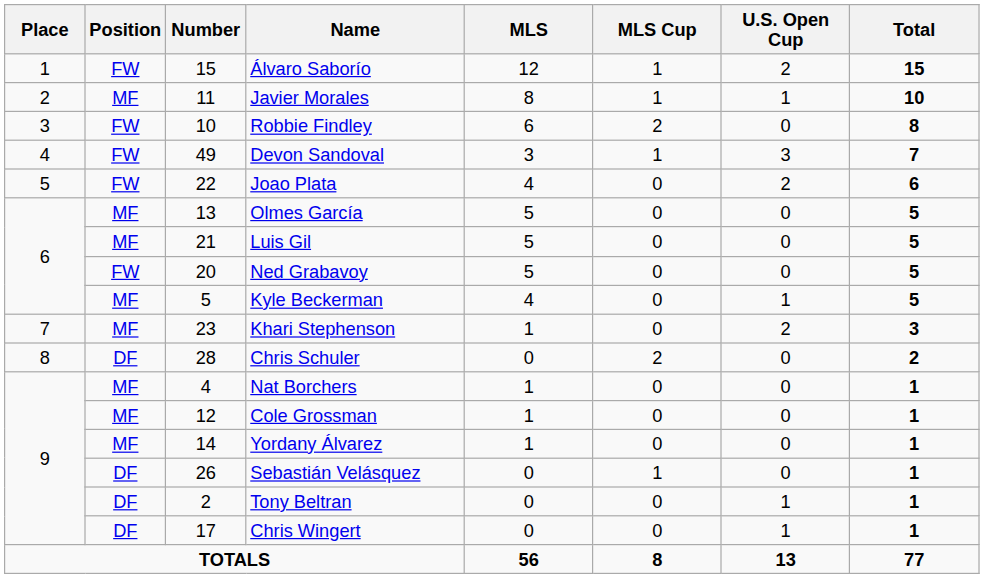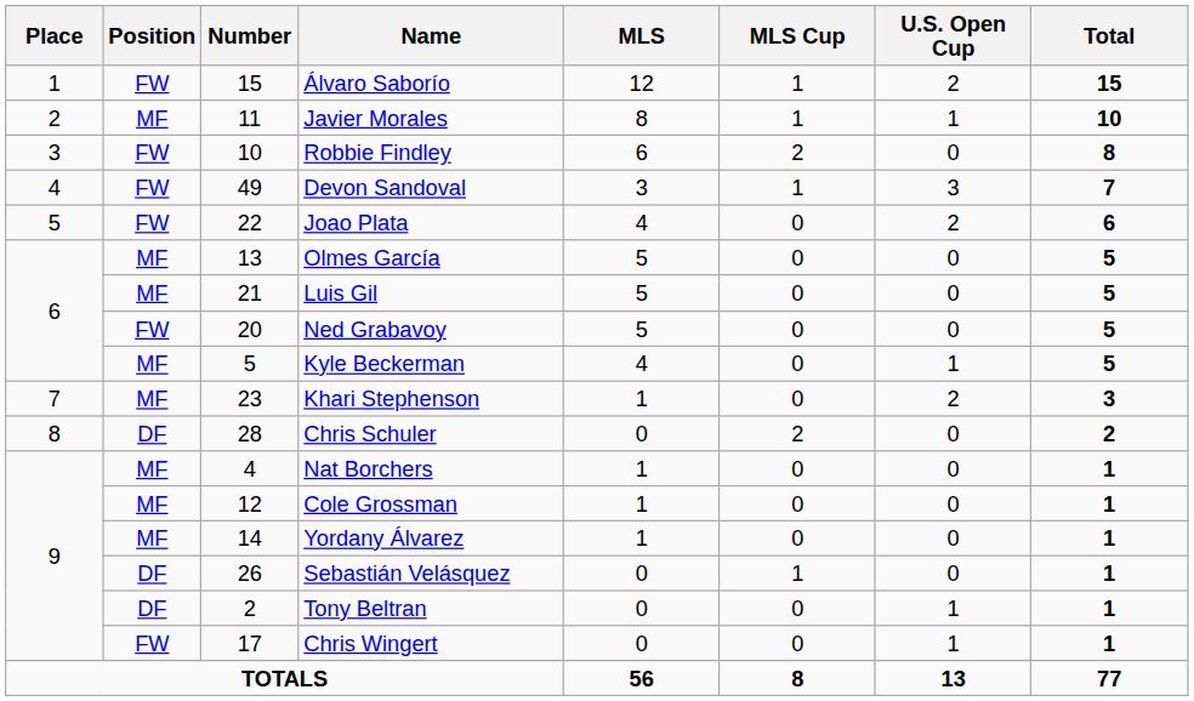Chris Wingert | Position: DF -> FW
